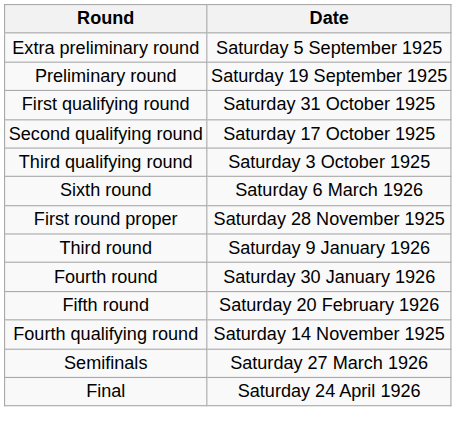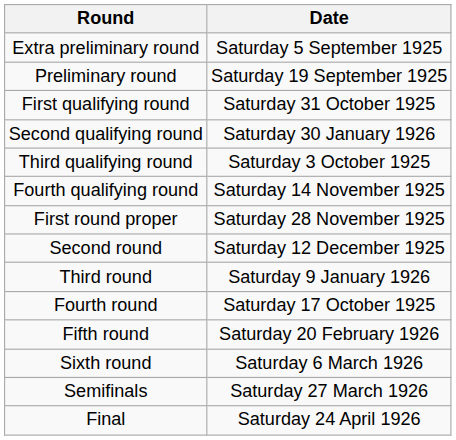Second qualifying round | Date: Saturday 17 October 1925 -> Saturday 30 January 1926
rows swapped: Fourth qualifying round <-> Sixth round
+ row: Second round | Saturday 12 December 1925
Fourth round | Date: Saturday 30 January 1926 -> Saturday 17 October 1925
